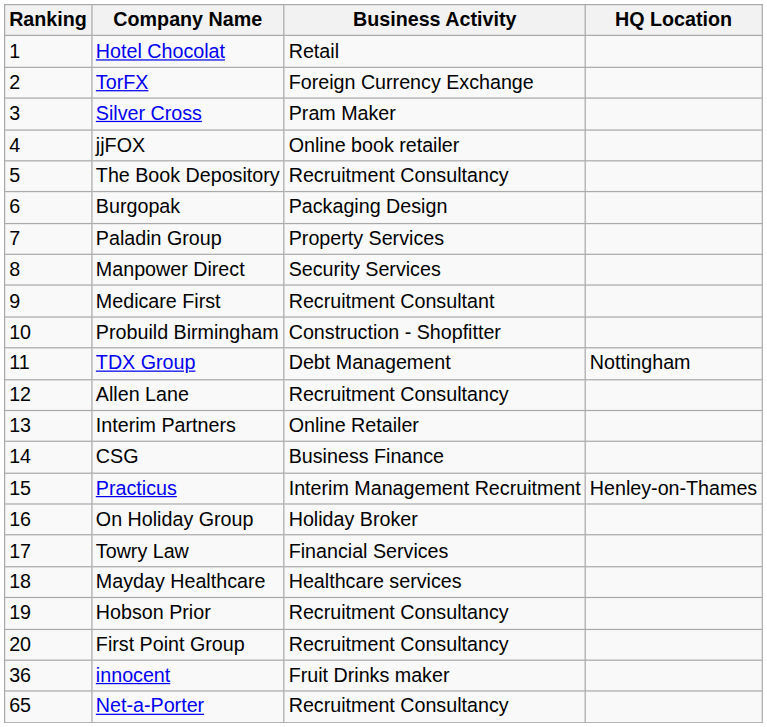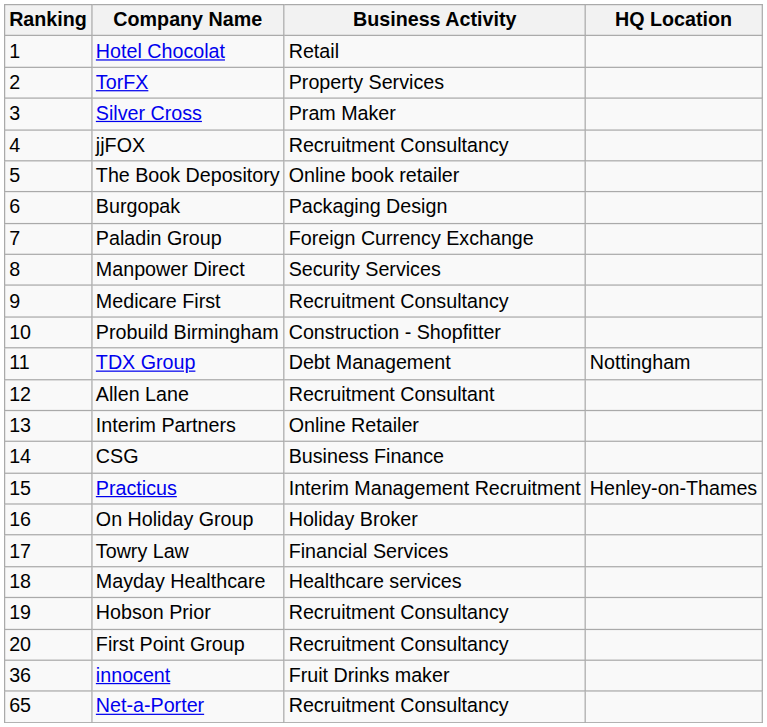TorFX | Business Activity: Foreign Currency Exchange -> Property Services
jjFOX | Business Activity: Online book retailer -> Recruitment Consultancy
The Book Depository | Business Activity: Recruitment Consultancy -> Online book retailer
Paladin Group | Business Activity: Property Services -> Foreign Currency Exchange
Medicare First | Business Activity: Recruitment Consultant -> Recruitment Consultancy
Allen Lane | Business Activity: Recruitment Consultancy -> Recruitment Consultant
